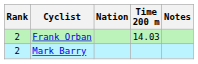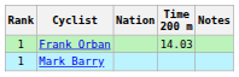Frank Orban | Rank: 2 -> 1
Mark Barry | Rank: 2 -> 1
